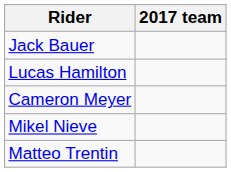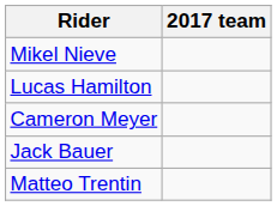rows swapped: Jack Bauer <-> Mikel Nieve
